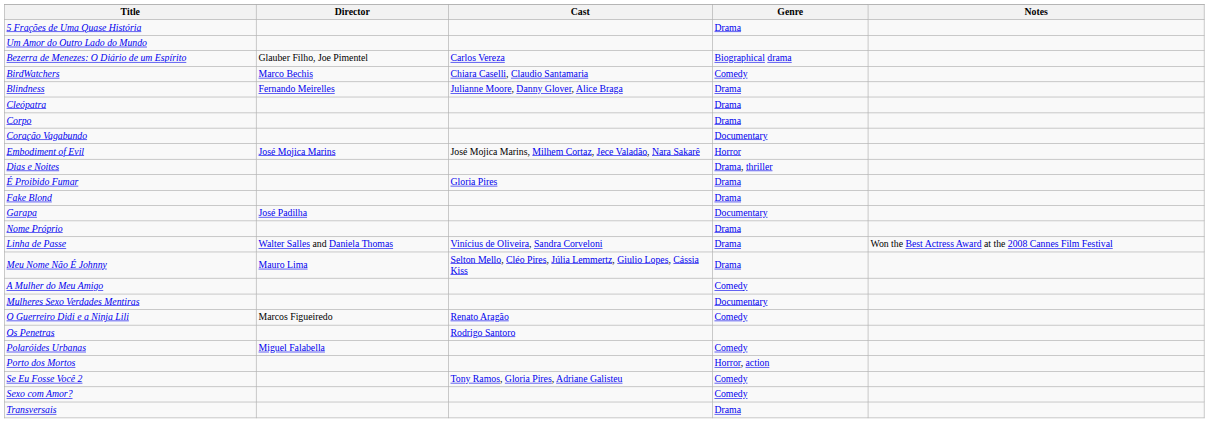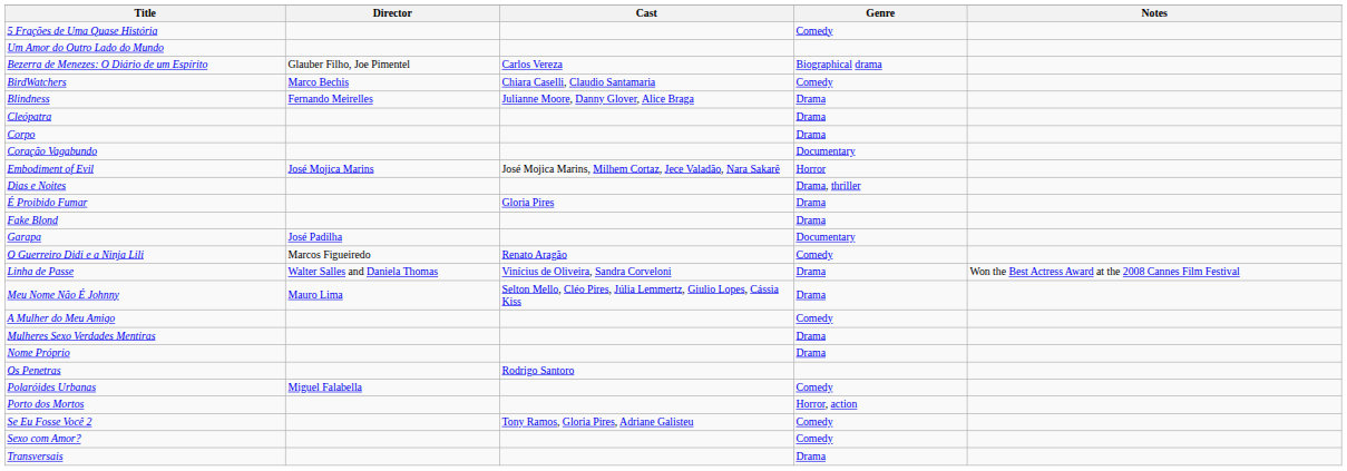5 Frações de Uma Quase História | Genre: Drama -> Comedy
rows swapped: O Guerreiro Didi e a Ninja Lili <-> Nome Próprio
Mulheres Sexo Verdades Mentiras | Genre: Documentary -> Drama
